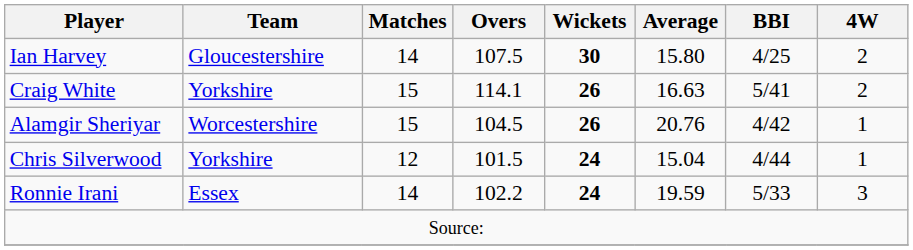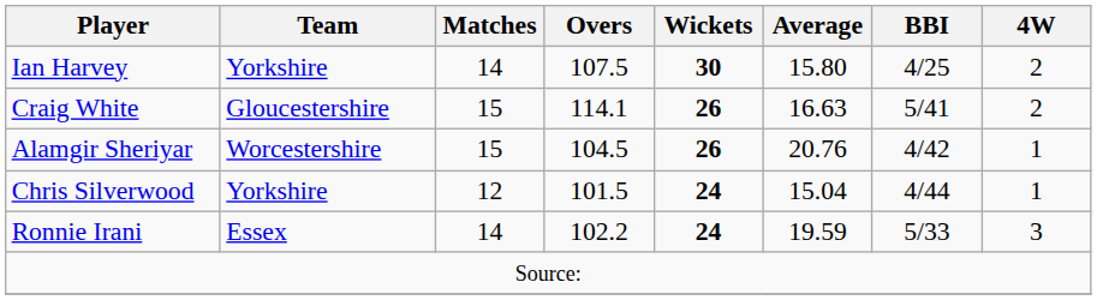Ian Harvey | Team: Gloucestershire -> Yorkshire
Craig White | Team: Yorkshire -> Gloucestershire
